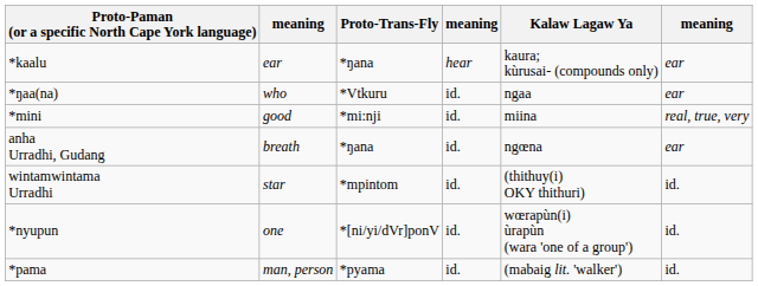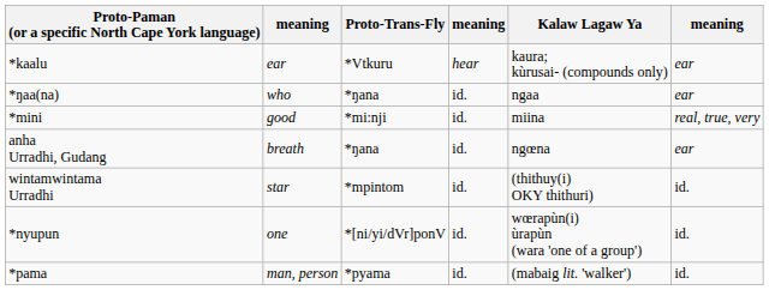*kaalu | Proto-Trans-Fly: *ŋana -> *Vtkuru
*ŋaa(na) | Proto-Trans-Fly: *Vtkuru -> *ŋana
